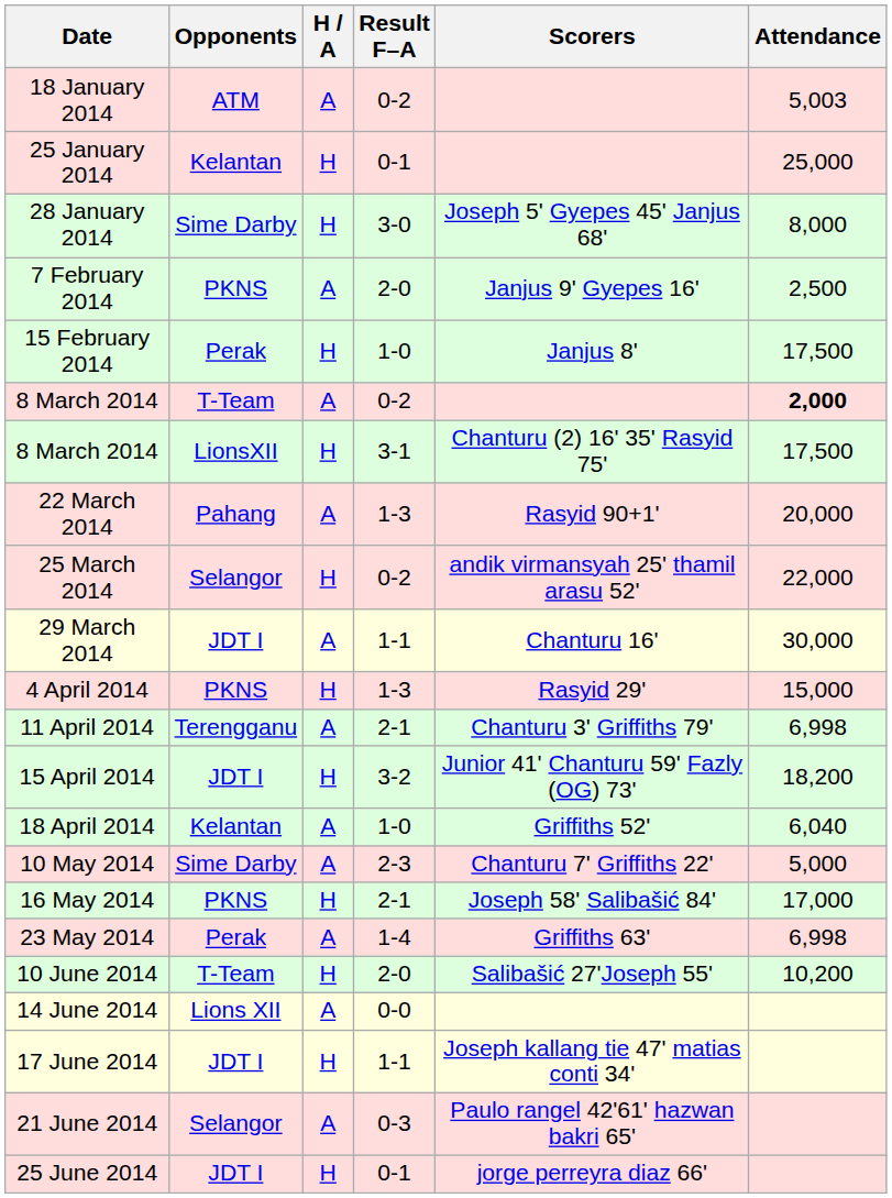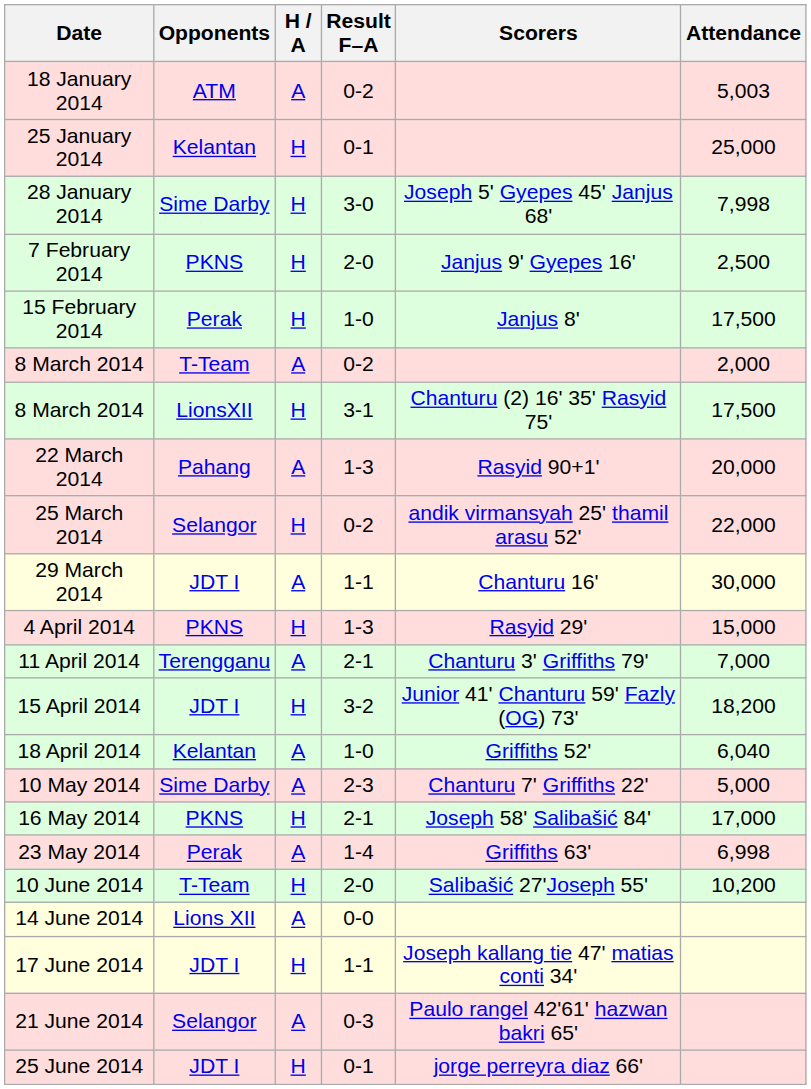28 January 2014 | Attendance: 8,000 -> 7,998
7 February 2014 | H / A: A -> H
8 March 2014 / 0-2 | Attendance: bold -> normal
11 April 2014 | Attendance: 6,998 -> 7,000
